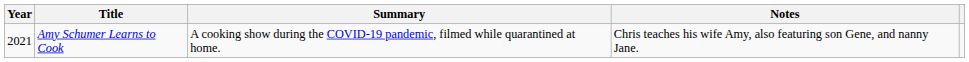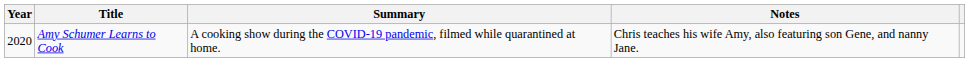Amy Schumer Learns to Cook | Year: 2021 -> 2020
